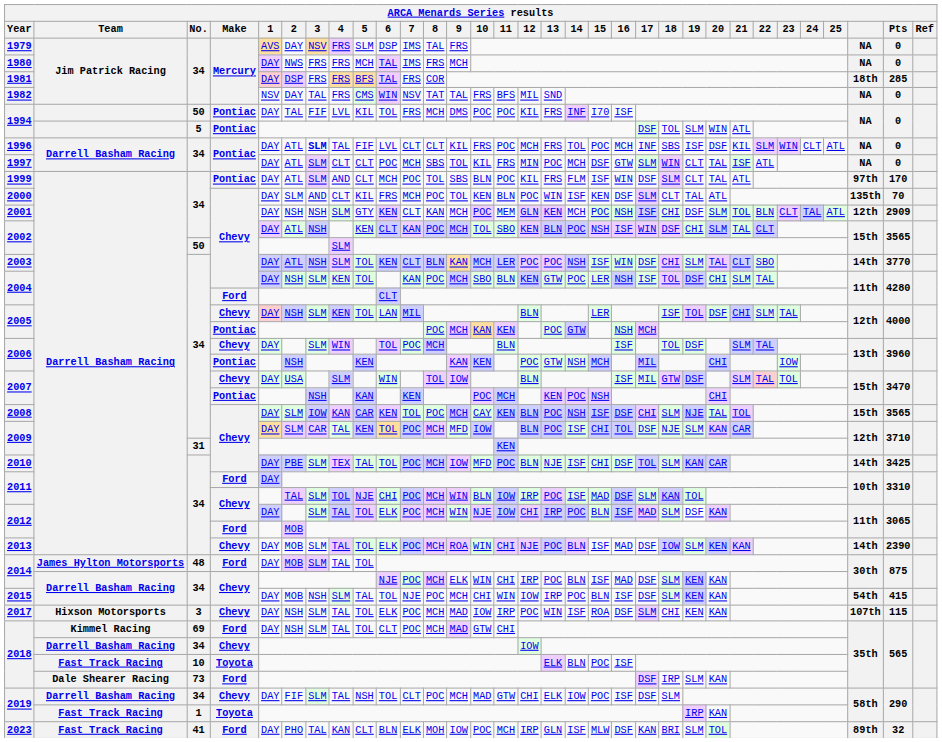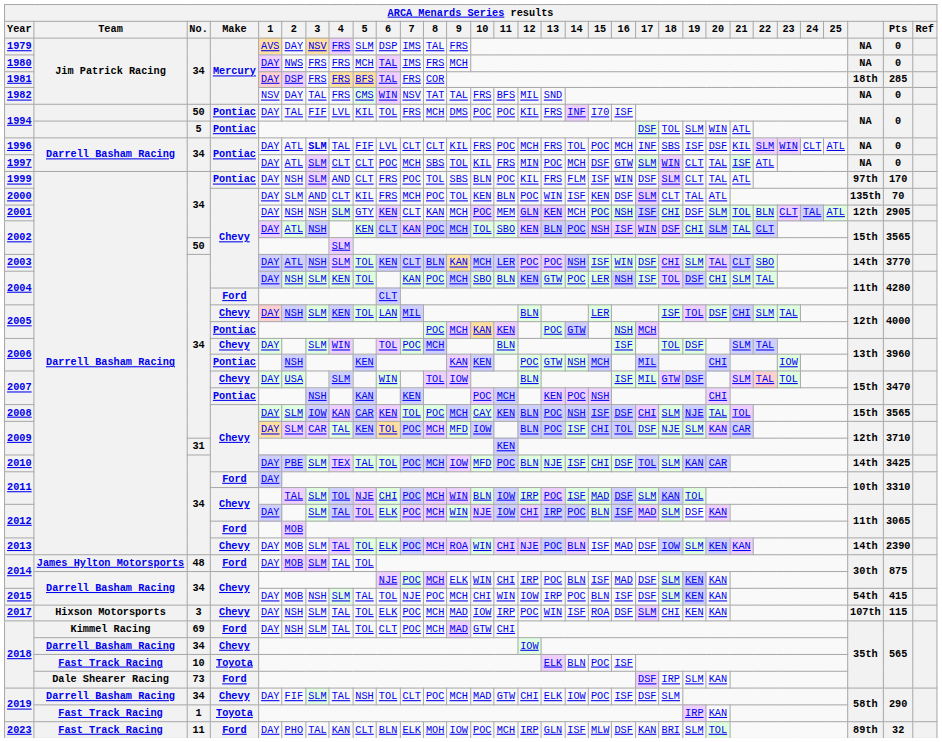1999 | 2: ATL -> NSH
1999 | 6: MCH -> FRS
2001 | Pts: 2909 -> 2905
2023 | No.: 41 -> 11
